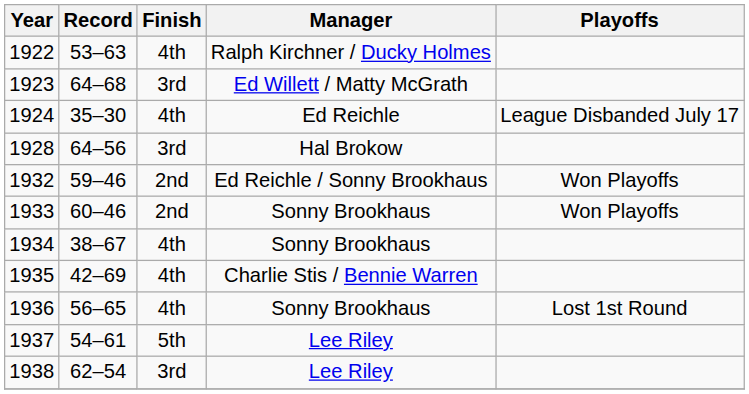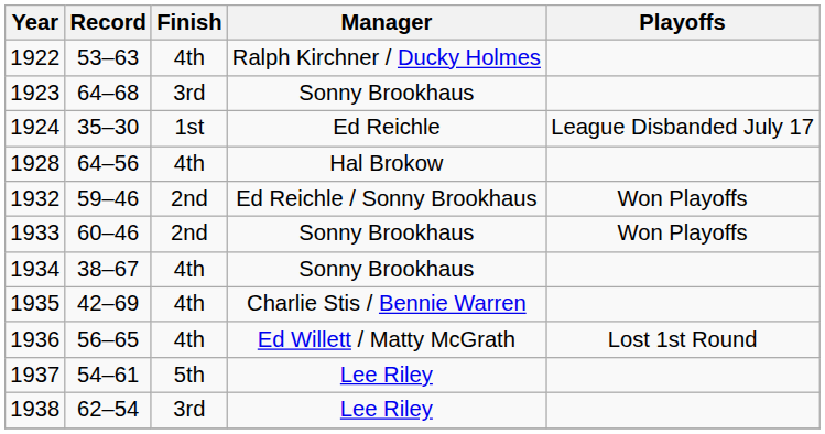1923 | Manager: Ed Willett / Matty McGrath -> Sonny Brookhaus
1924 | Finish: 4th -> 1st
1928 | Finish: 3rd -> 4th
1936 | Manager: Sonny Brookhaus -> Ed Willett / Matty McGrath
